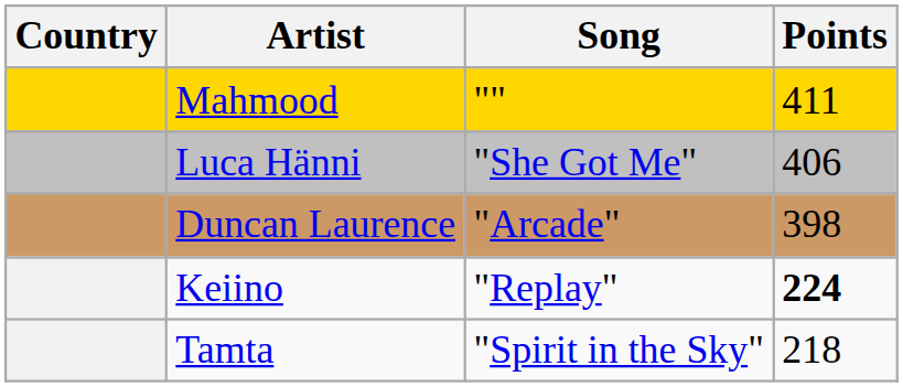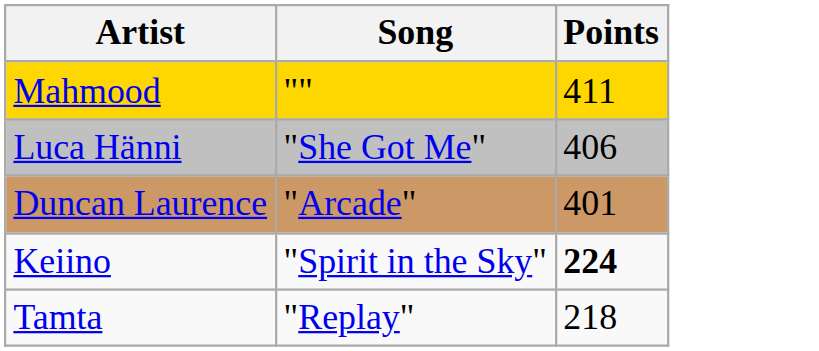- column: Country
Duncan Laurence | Points: 398 -> 401
Keiino | Song: "Replay" -> "Spirit in the Sky"
Tamta | Song: "Spirit in the Sky" -> "Replay"
